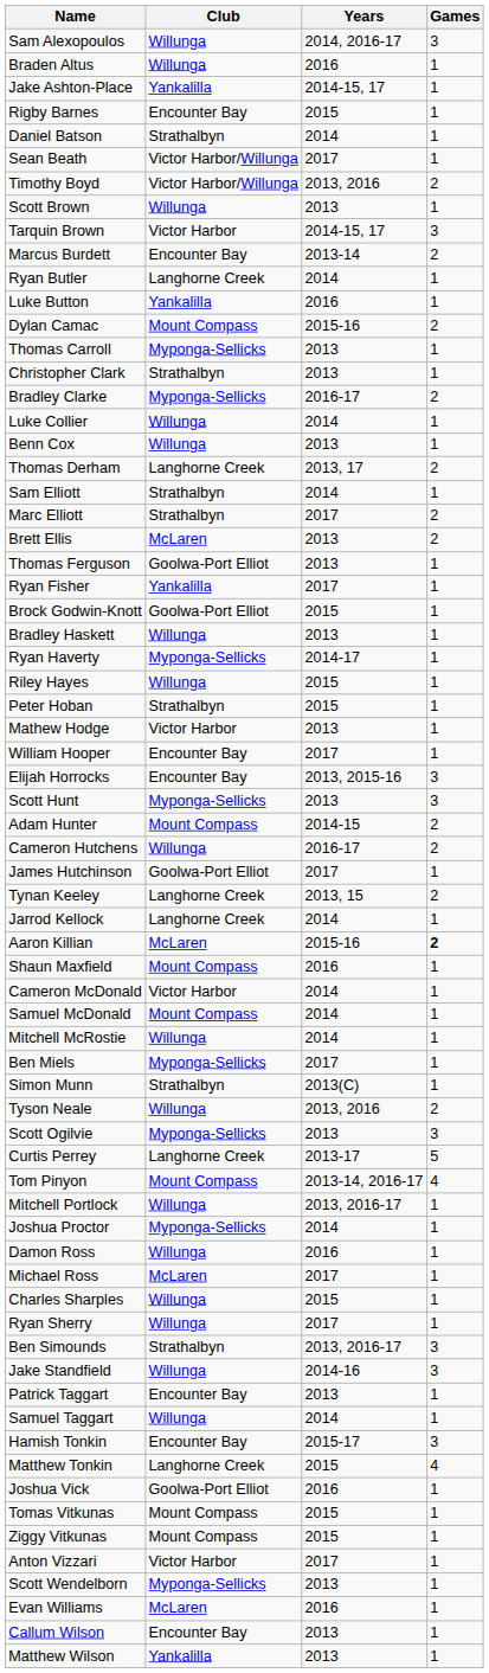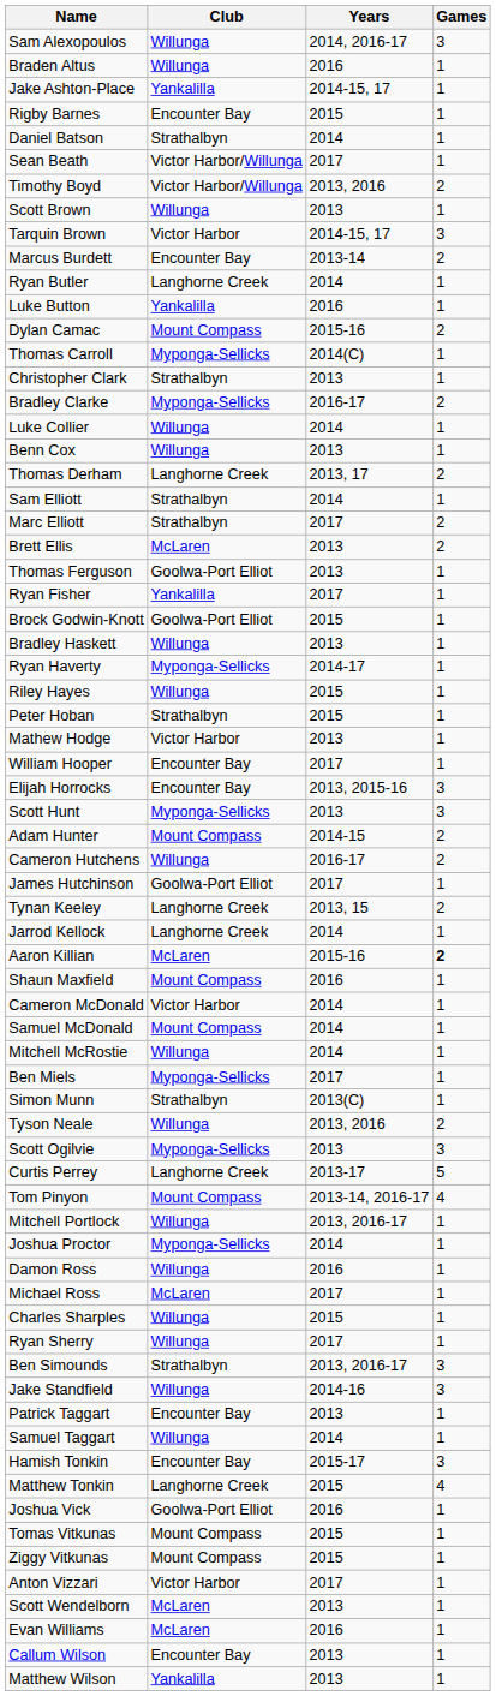Thomas Carroll | Years: 2013 -> 2014(C)
Scott Wendelborn | Club: Myponga-Sellicks -> McLaren
